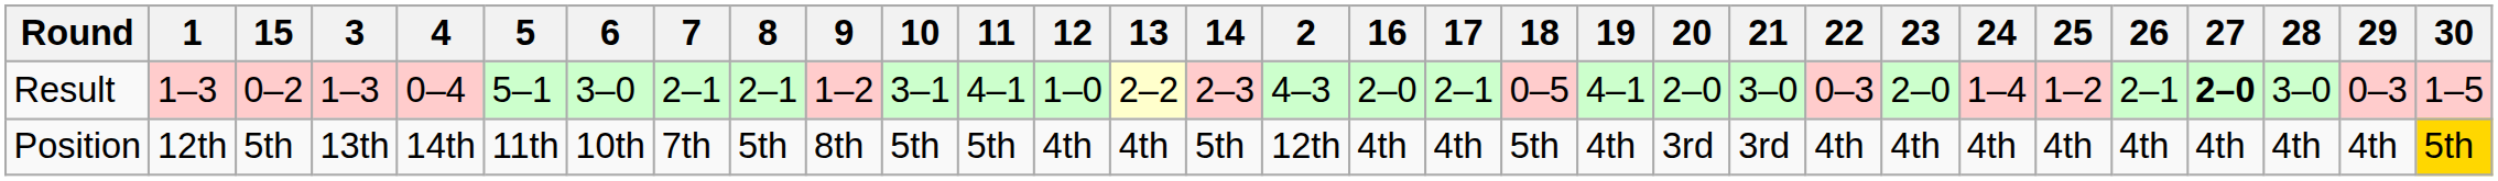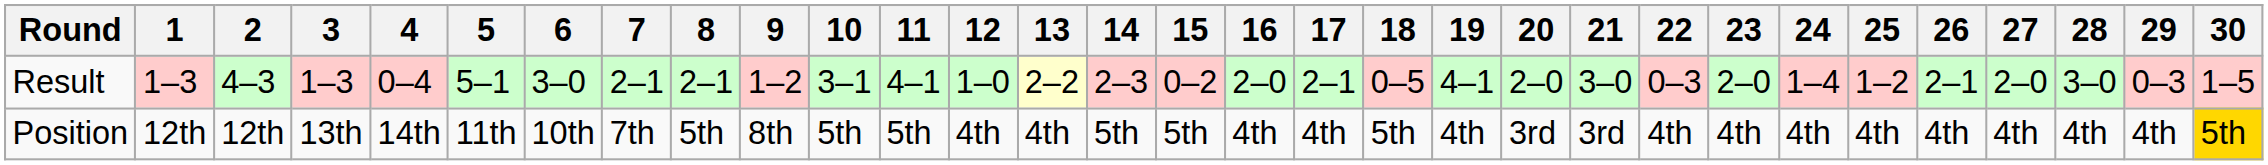columns swapped: 2 <-> 15
Result | 27: bold -> normal
